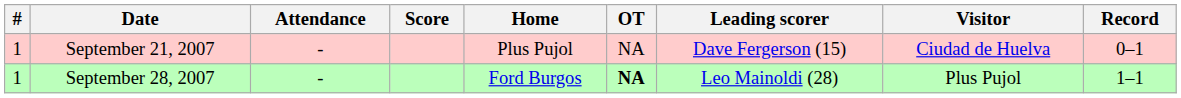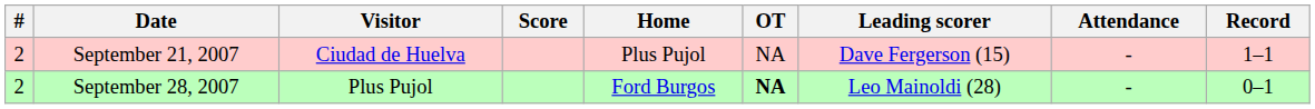columns swapped: Visitor <-> Attendance
September 21, 2007 | #: 1 -> 2
September 21, 2007 | Record: 0–1 -> 1–1
September 28, 2007 | #: 1 -> 2
September 28, 2007 | Record: 1–1 -> 0–1
